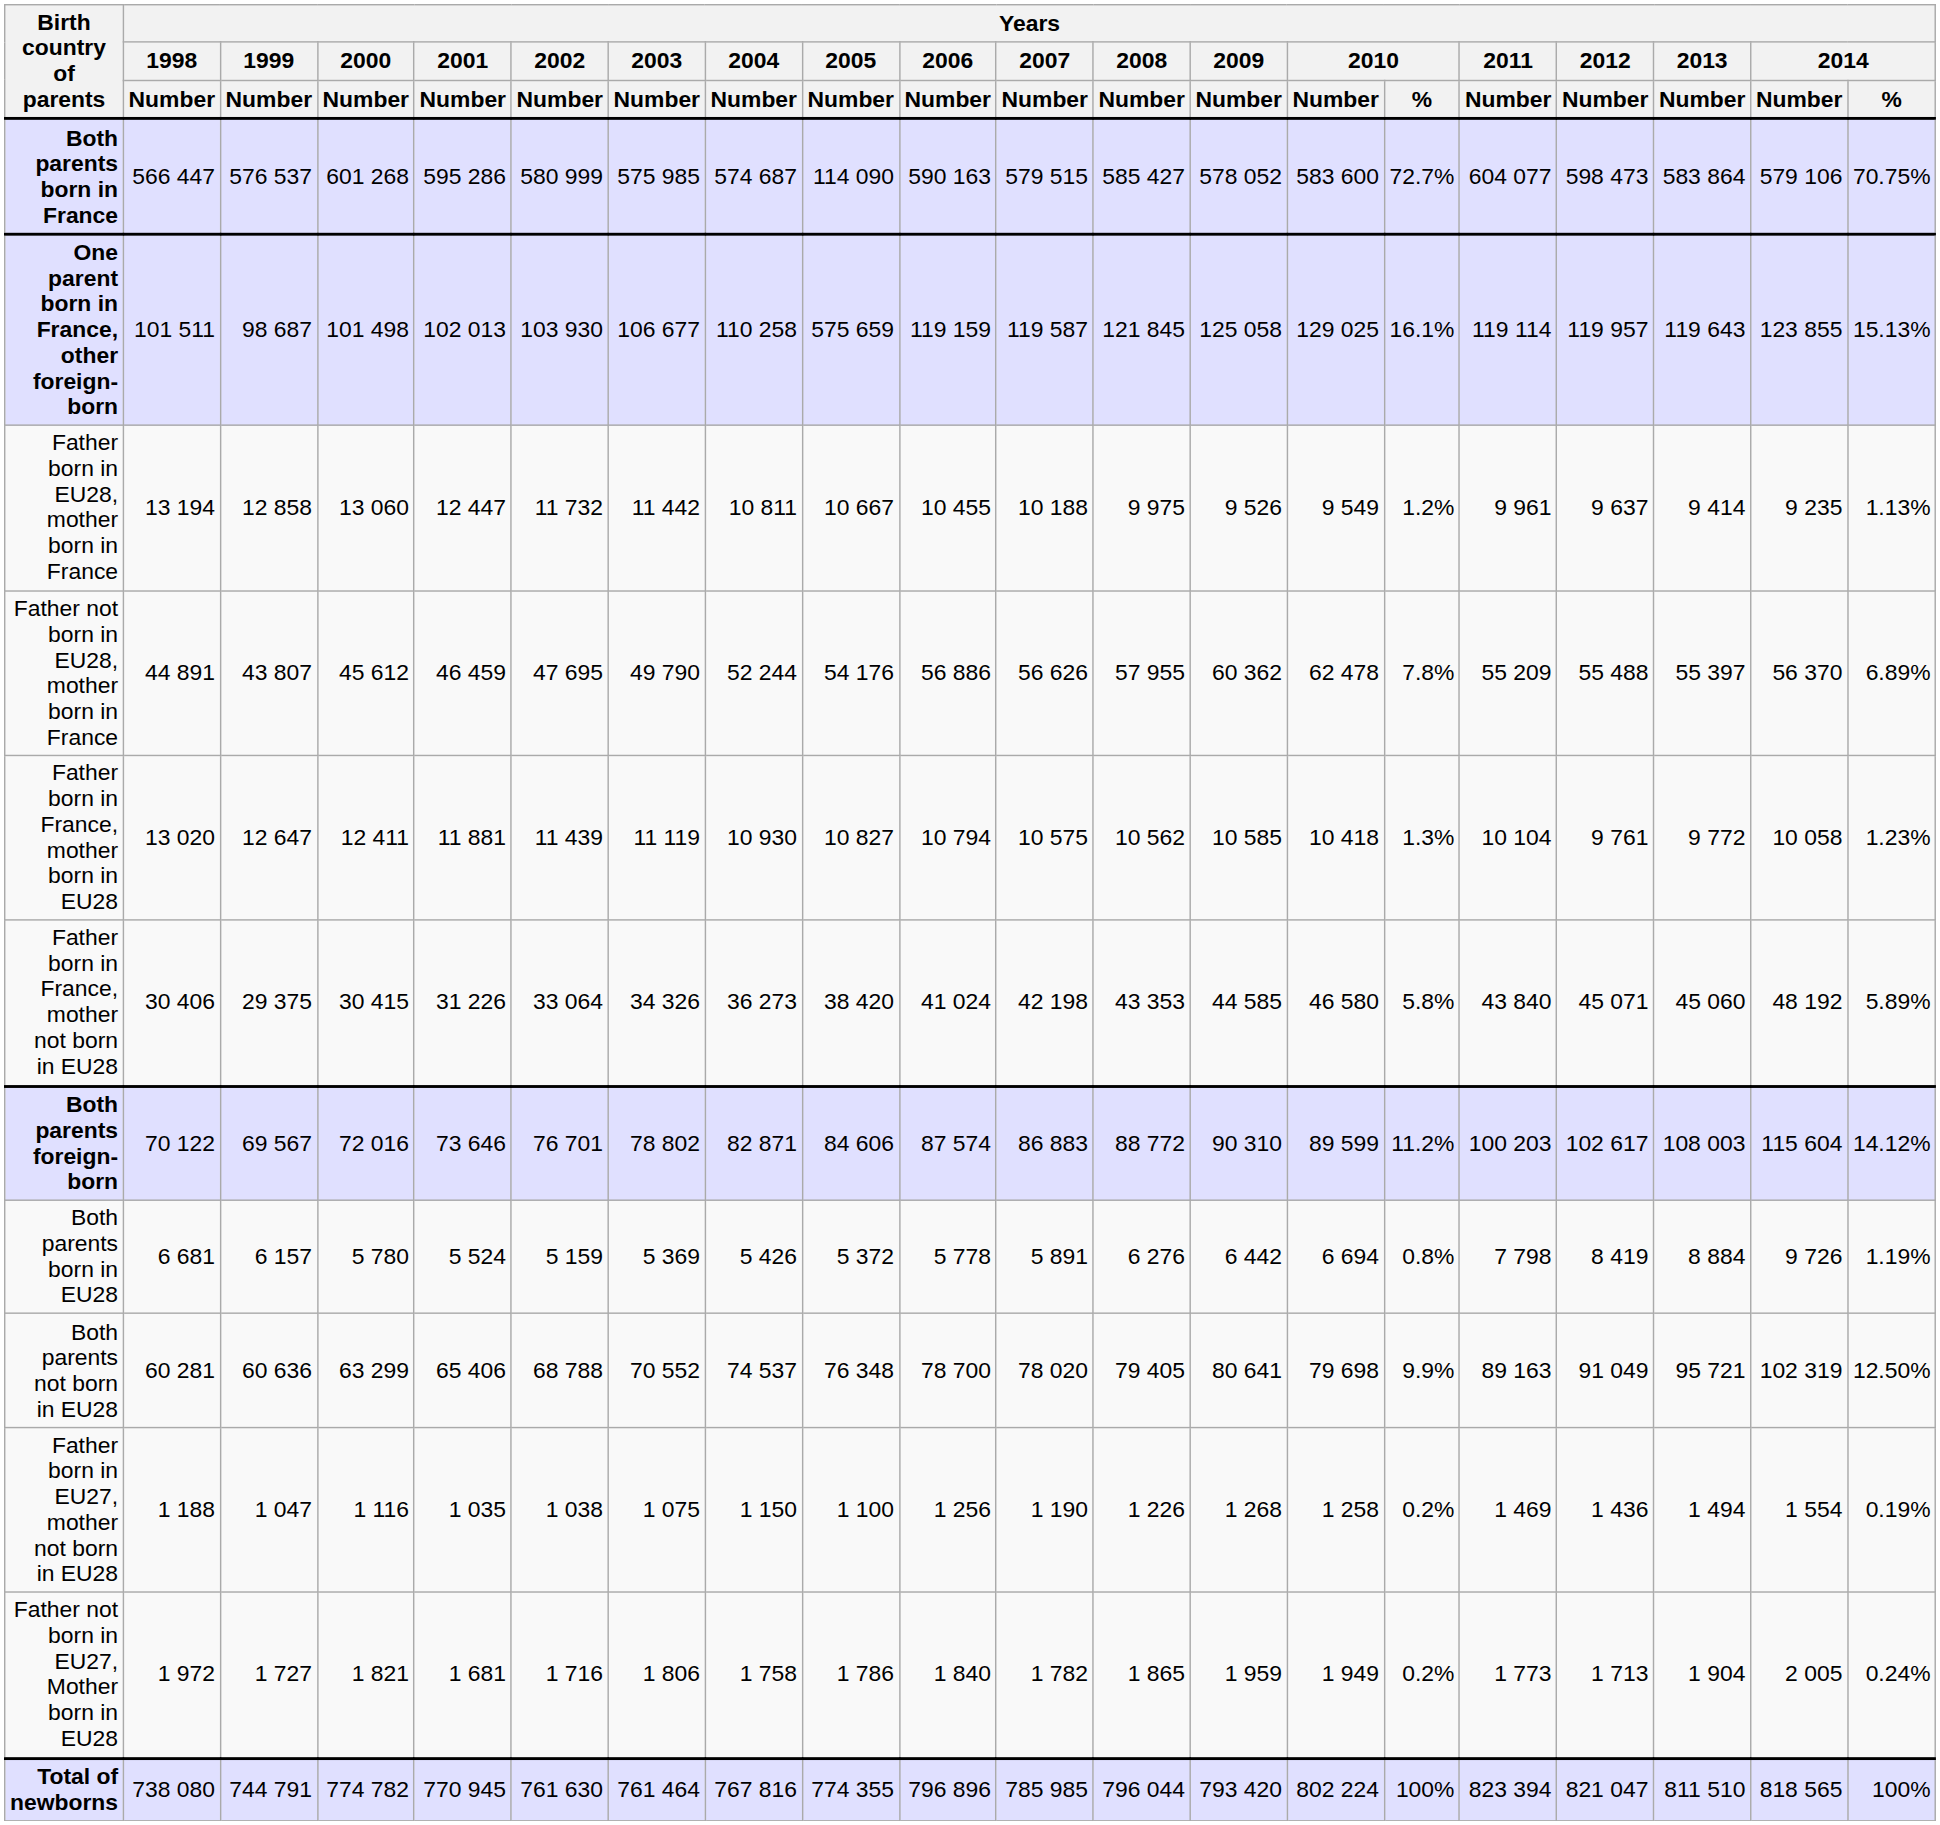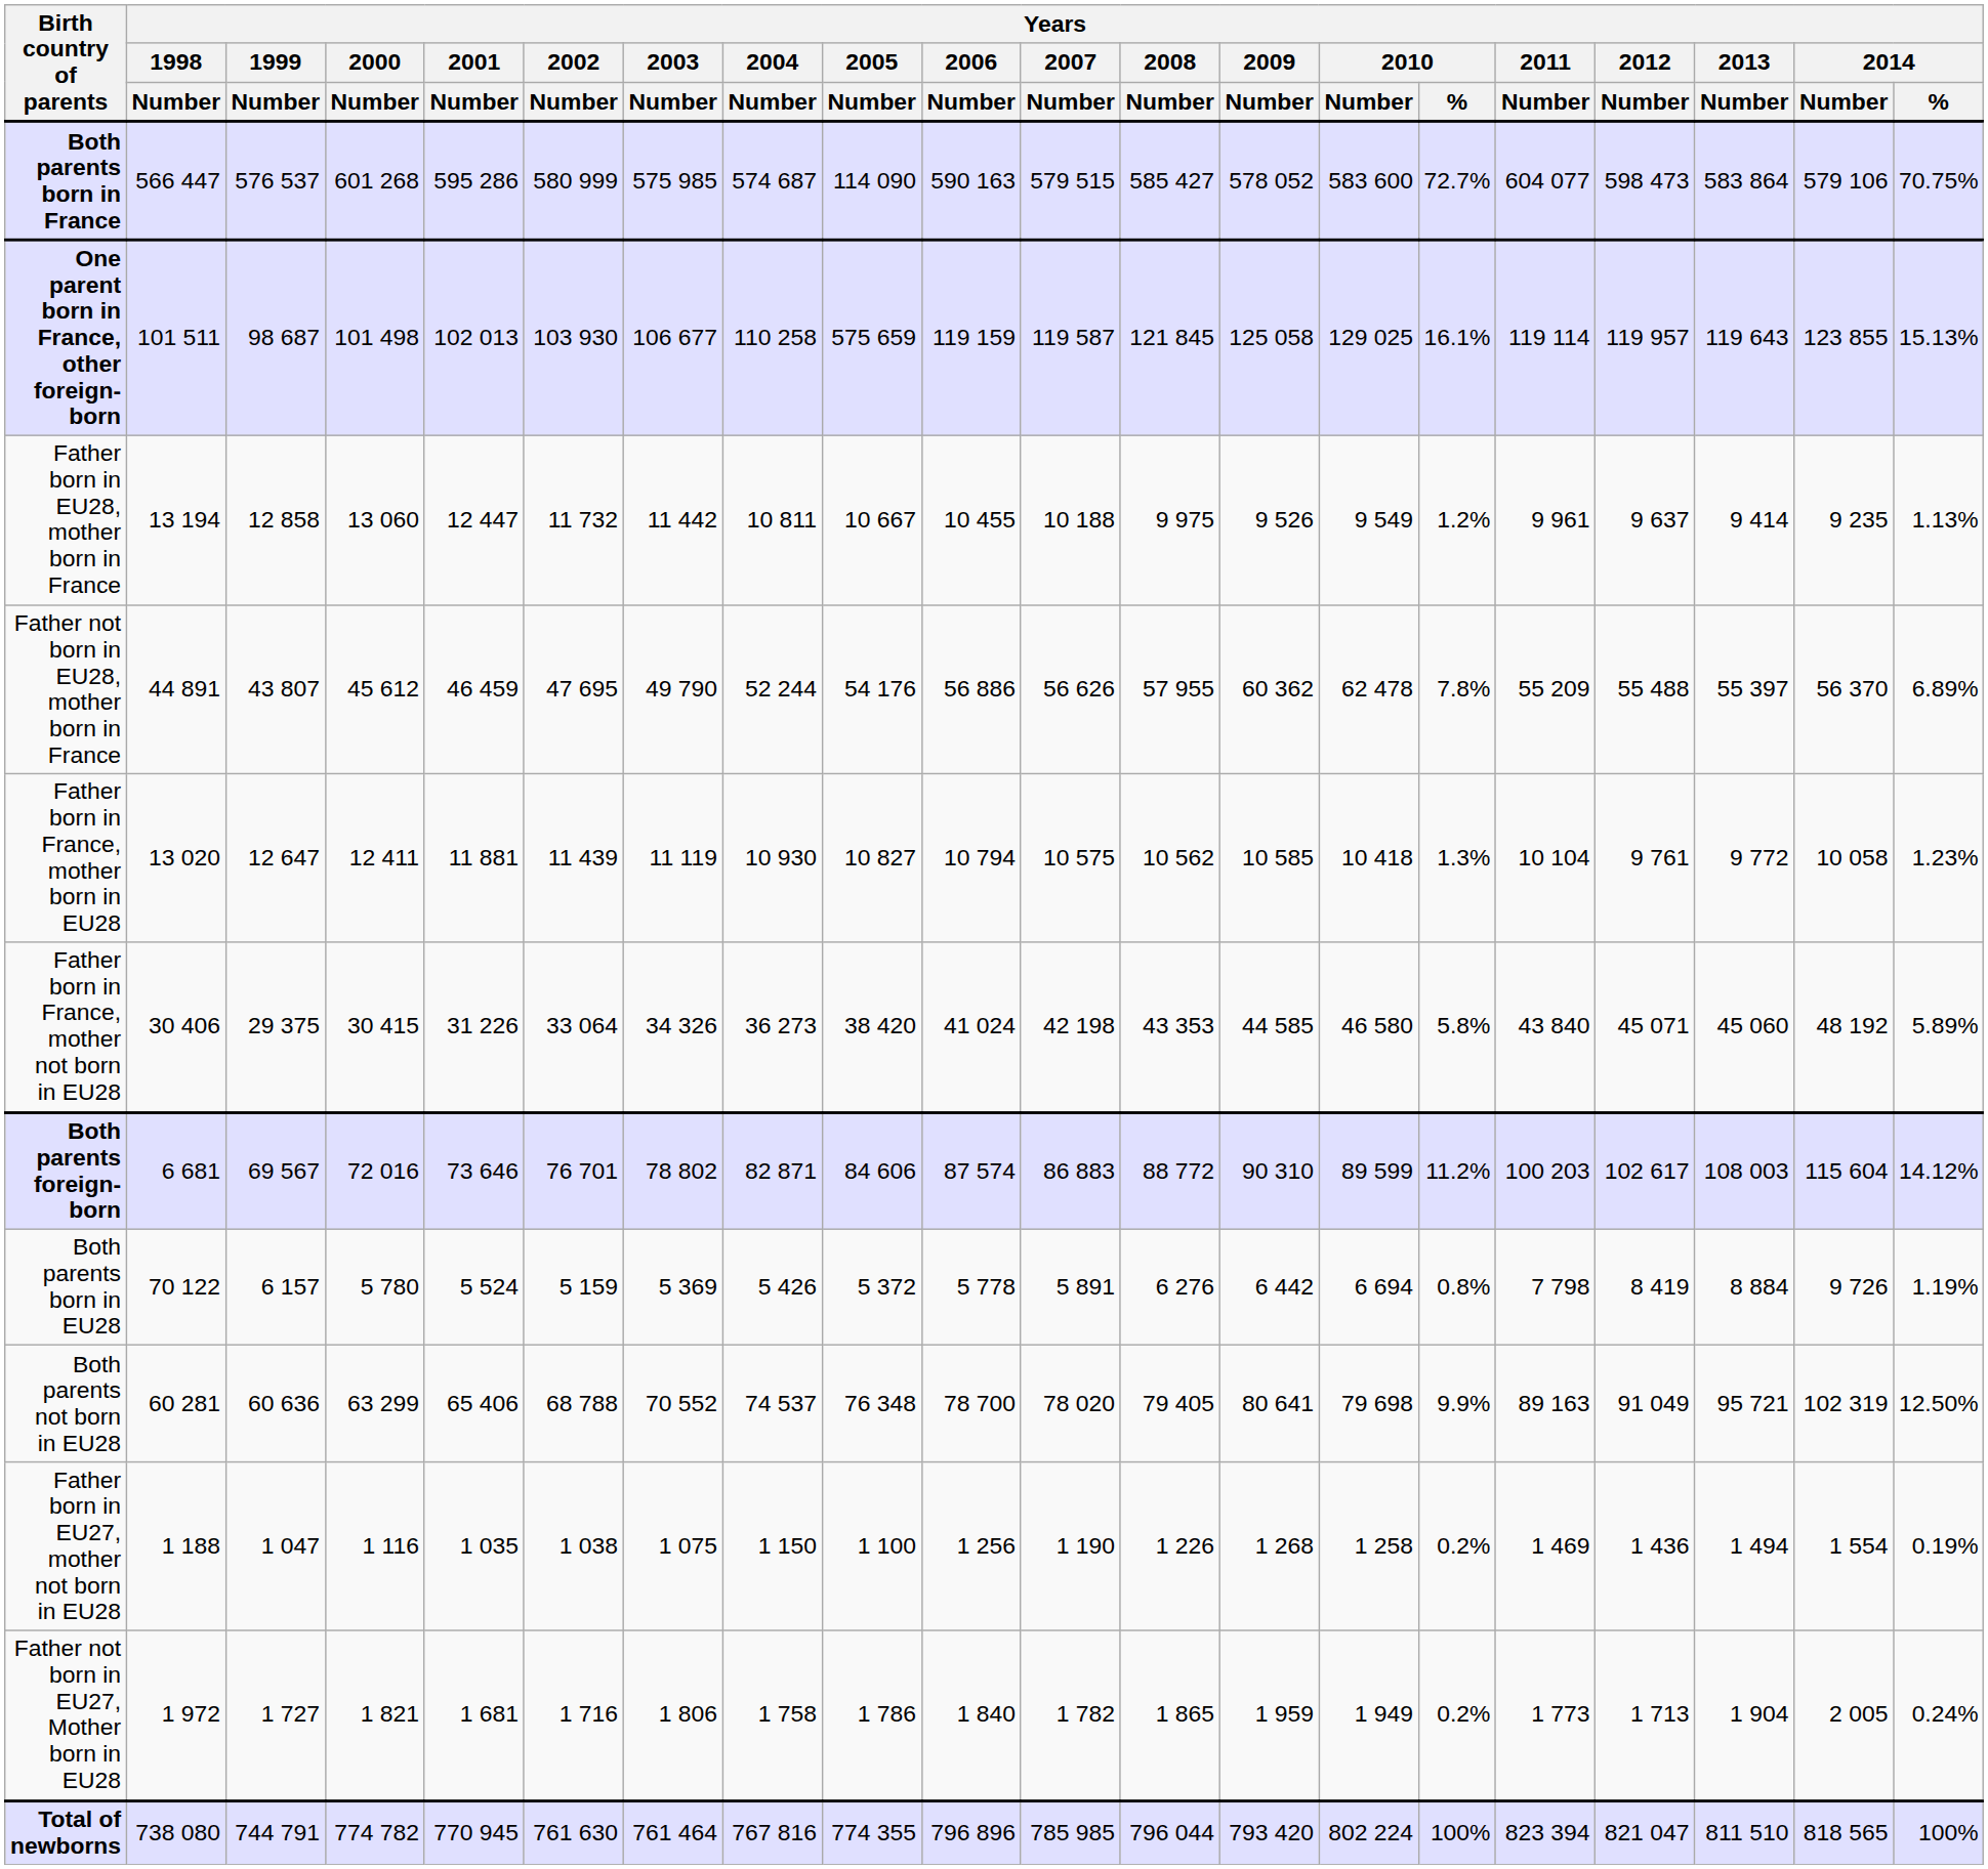Both parents foreign-born | Years / 1998 / Number: 70 122 -> 6 681
Both parents born in EU28 | Years / 1998 / Number: 6 681 -> 70 122
